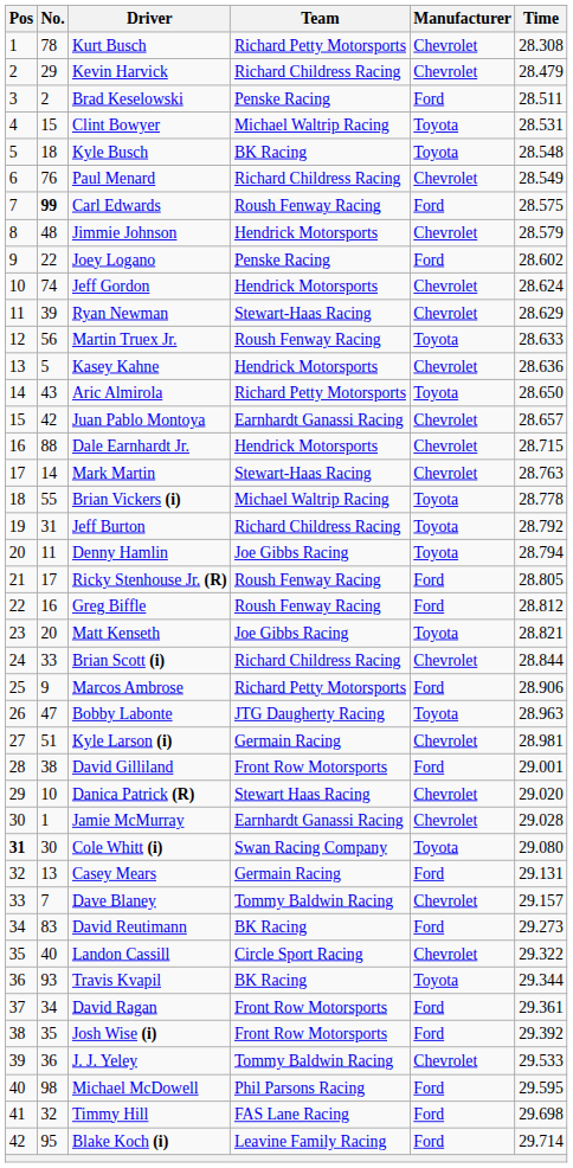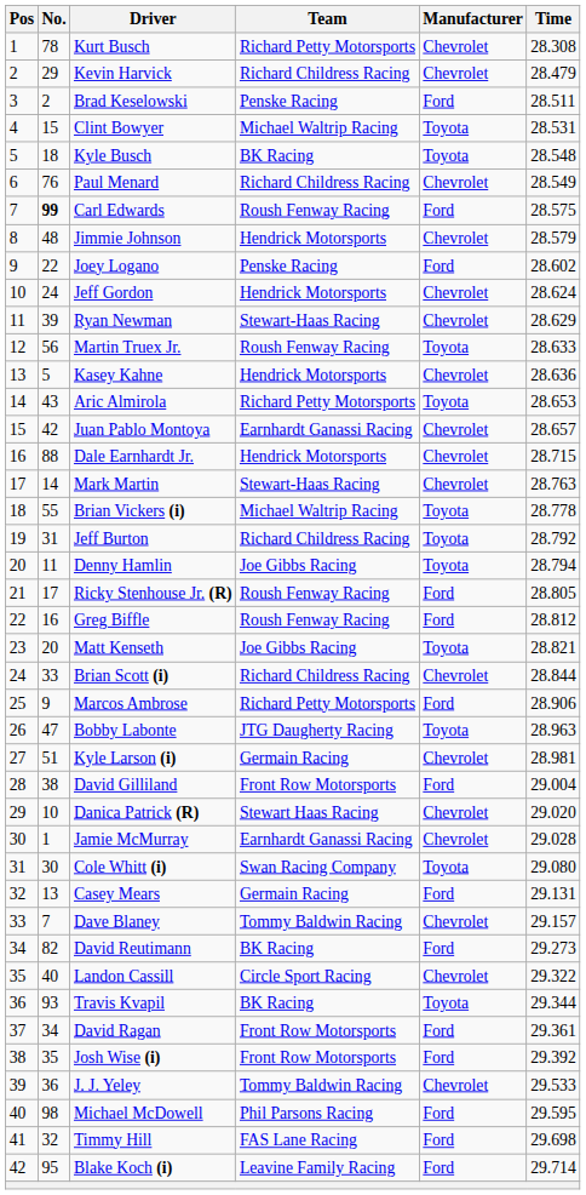Jeff Gordon | No.: 74 -> 24
Aric Almirola | Time: 28.650 -> 28.653
David Gilliland | Time: 29.001 -> 29.004
Cole Whitt (i) | Pos: bold -> normal
David Reutimann | No.: 83 -> 82
